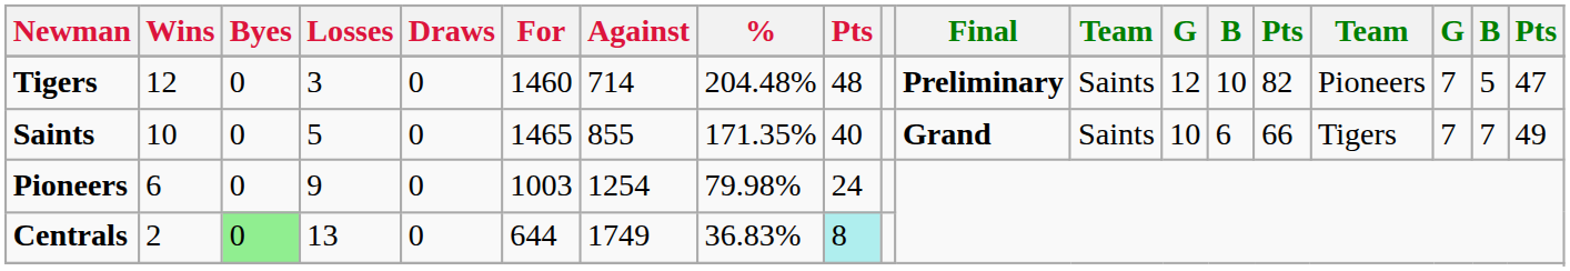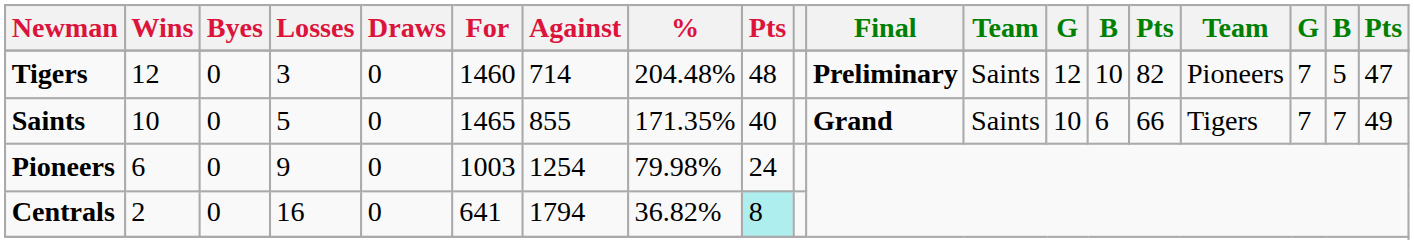Centrals | Byes: lightgreen background -> no background
Centrals | Losses: 13 -> 16
Centrals | For: 644 -> 641
Centrals | Against: 1749 -> 1794
Centrals | %: 36.83% -> 36.82%
